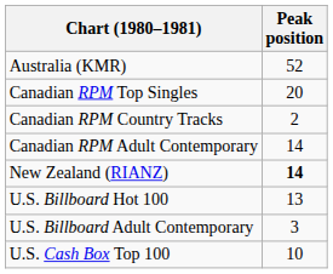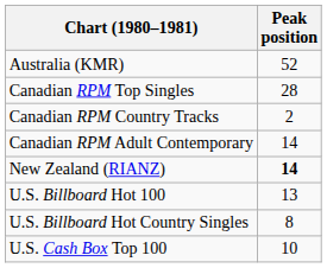Canadian RPM Top Singles | Peak position: 20 -> 28
+ row: U.S. Billboard Hot Country Singles | 8
- row: U.S. Billboard Adult Contemporary | 3
